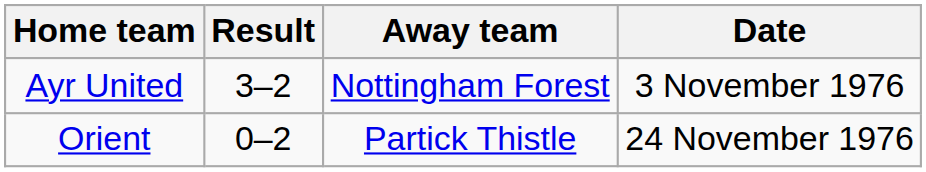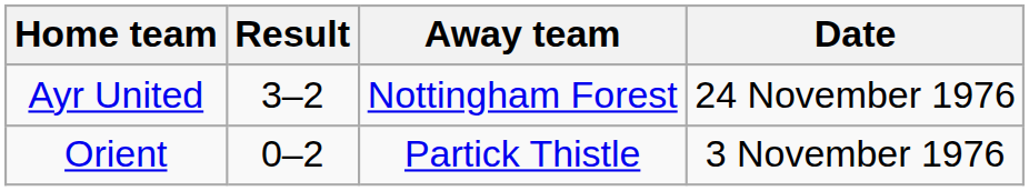Ayr United | Date: 3 November 1976 -> 24 November 1976
Orient | Date: 24 November 1976 -> 3 November 1976
